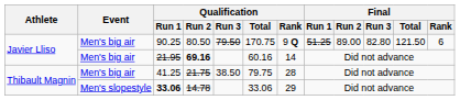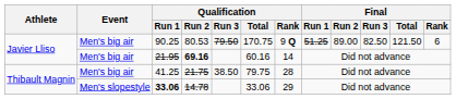90.25 | Qualification / Run 2: 80.50 -> 80.53
90.25 | Final / Run 3: 82.80 -> 82.50
